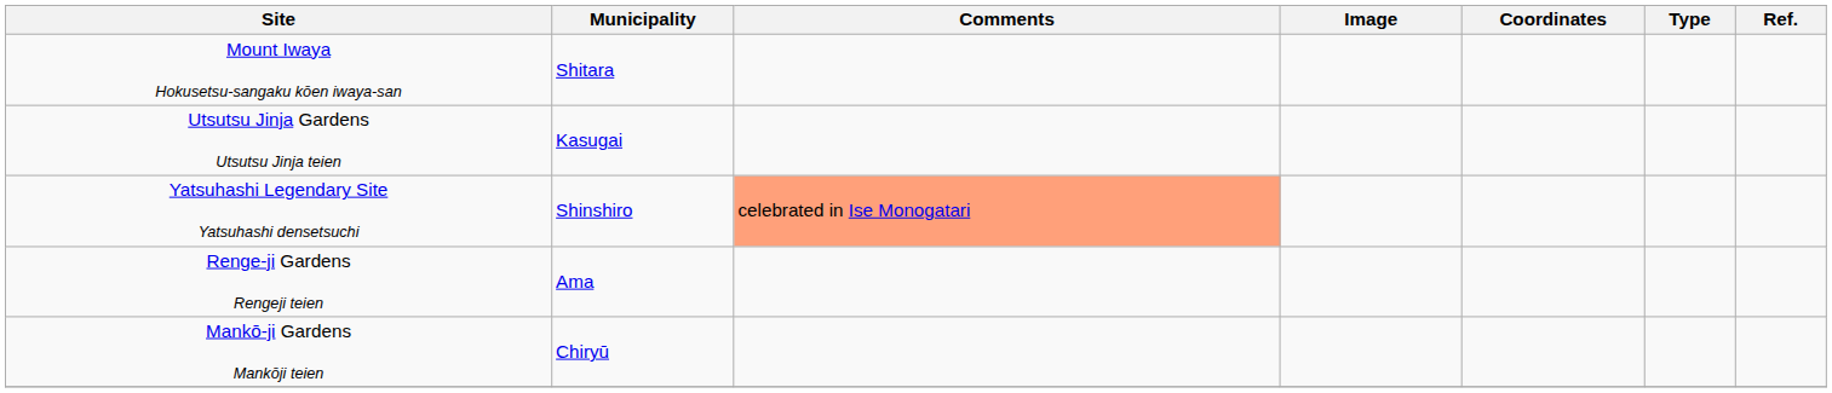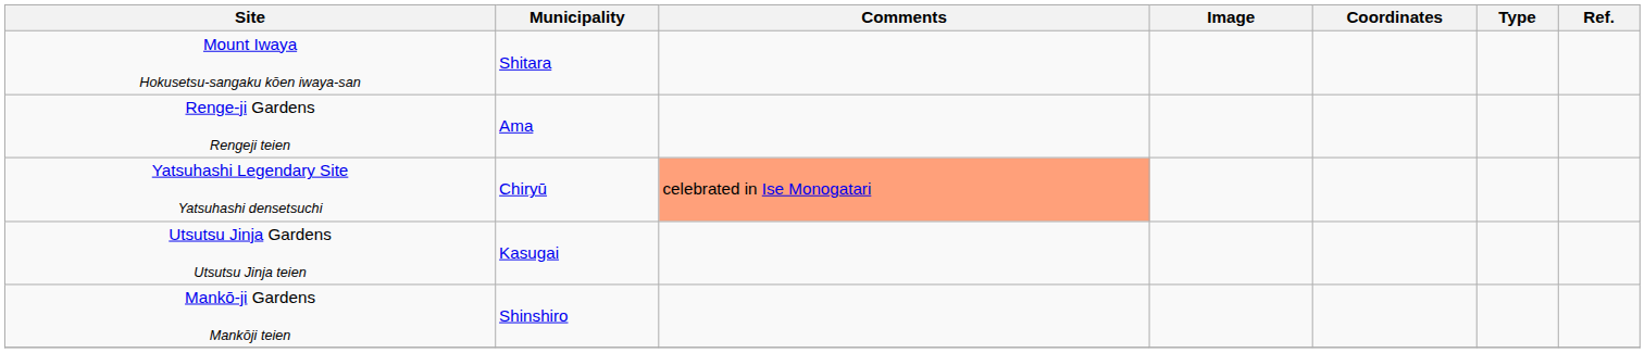rows swapped: Renge-ji Gardens Rengeji teien <-> Utsutsu Jinja Gardens Utsutsu Jinja teien
Yatsuhashi Legendary Site Yatsuhashi densetsuchi | Municipality: Shinshiro -> Chiryū
Mankō-ji Gardens Mankōji teien | Municipality: Chiryū -> Shinshiro
